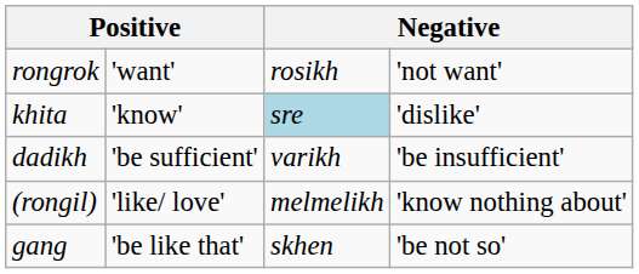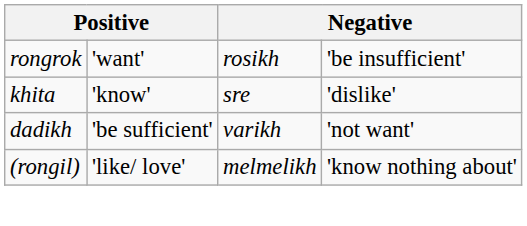rongrok | column 4: 'not want' -> 'be insufficient'
khita | column 3: lightblue background -> no background
dadikh | column 4: 'be insufficient' -> 'not want'
- row: gang | 'be like that' | skhen | 'be not so'
